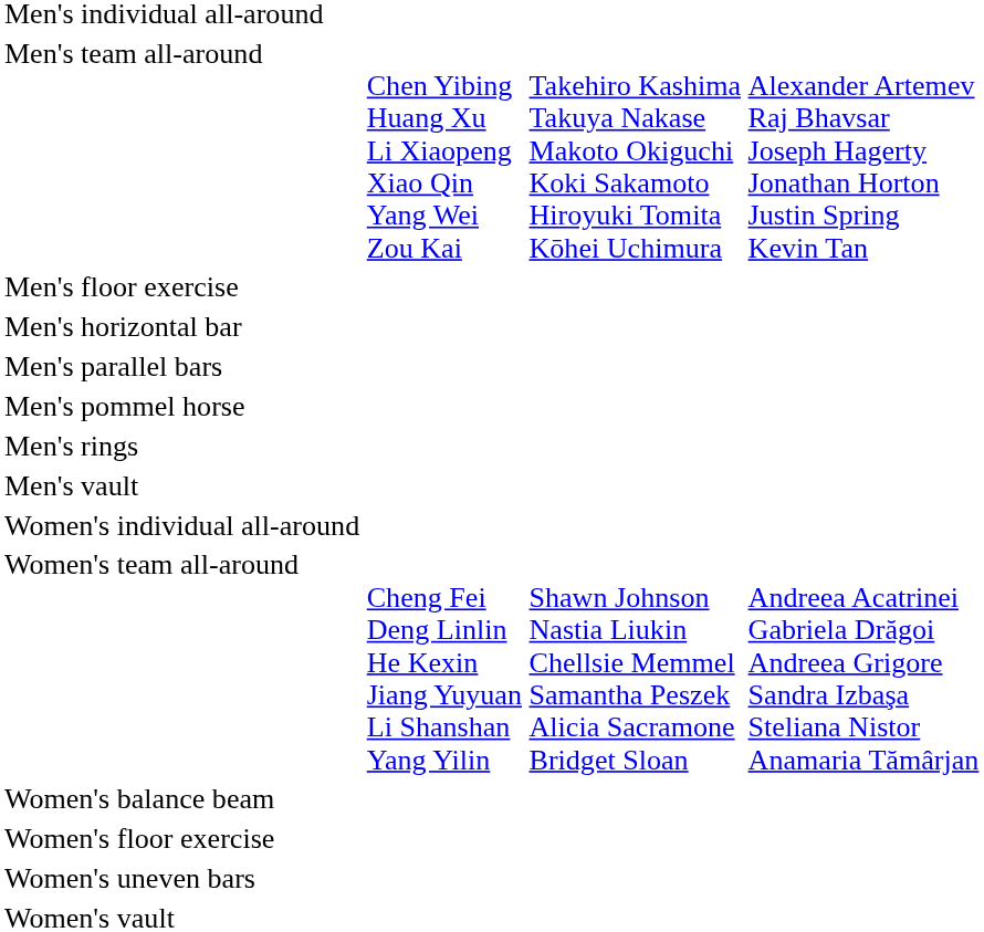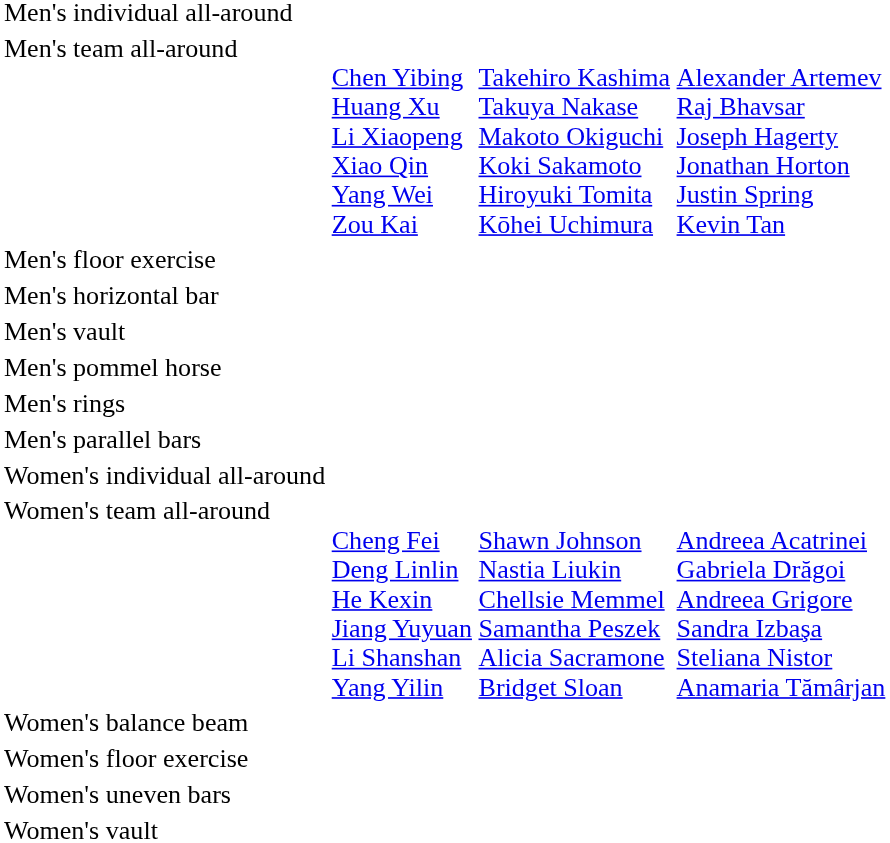rows swapped: Men's parallel bars <-> Men's vault
